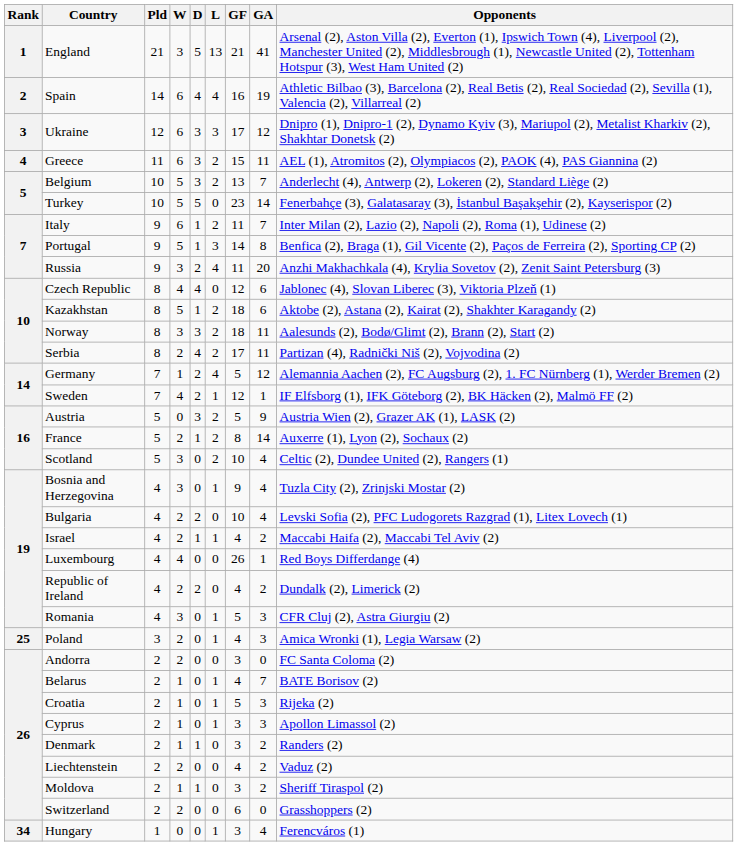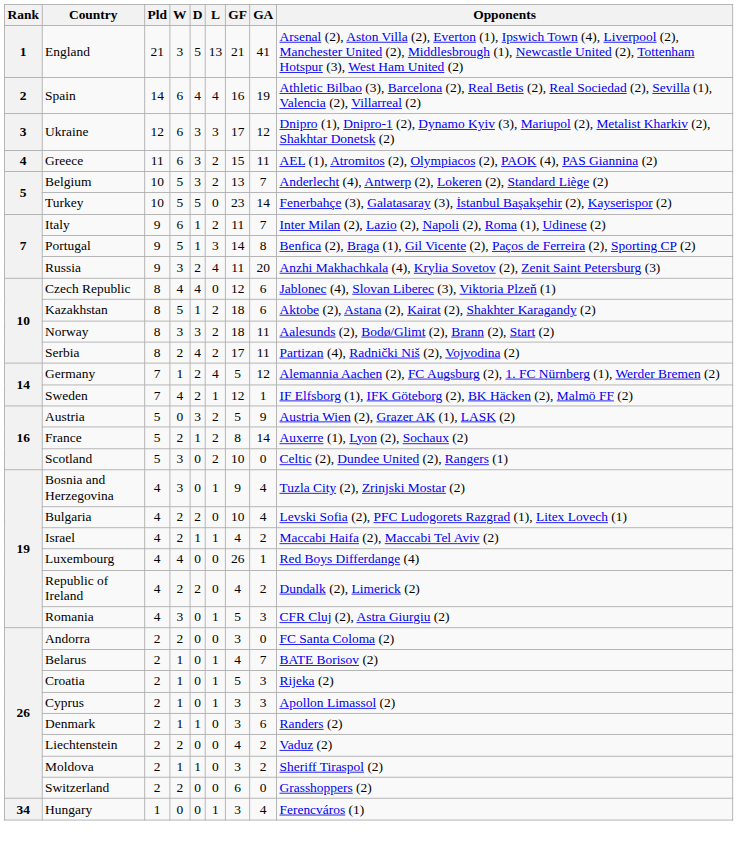Scotland | GA: 4 -> 0
- row: 25 | Poland | 3 | 2 | 0 | 1 | 4 | 3 | Amica Wronki (1), Legia Warsaw (2)
Denmark | GA: 2 -> 6
